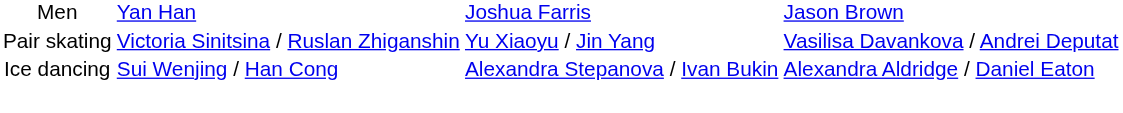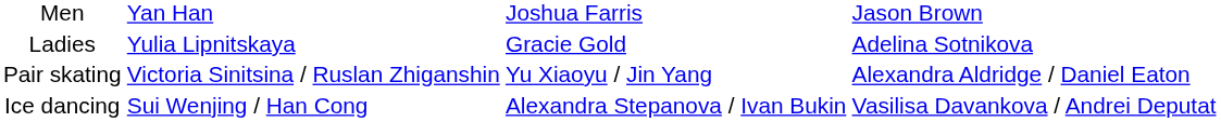+ row: Ladies | Yulia Lipnitskaya | Gracie Gold | Adelina Sotnikova
Pair skating | column 4: Vasilisa Davankova / Andrei Deputat -> Alexandra Aldridge / Daniel Eaton
Ice dancing | column 4: Alexandra Aldridge / Daniel Eaton -> Vasilisa Davankova / Andrei Deputat
